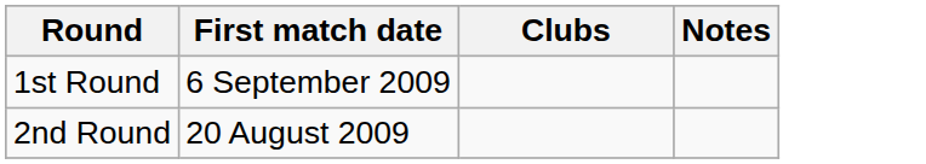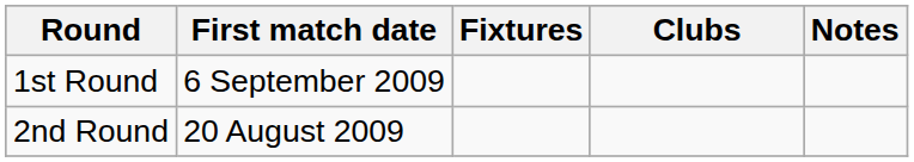+ column: Fixtures
